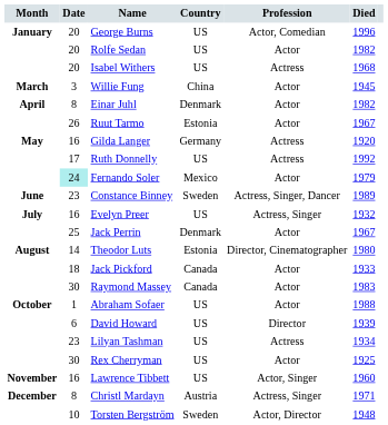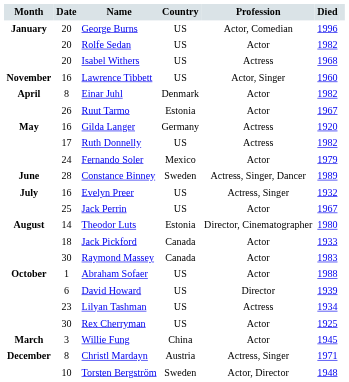rows swapped: Willie Fung <-> Lawrence Tibbett
Ruth Donnelly | Died: 1992 -> 1982
Fernando Soler | Date: paleturquoise background -> no background
Constance Binney | Date: 23 -> 28
Jack Perrin | Country: Denmark -> US
